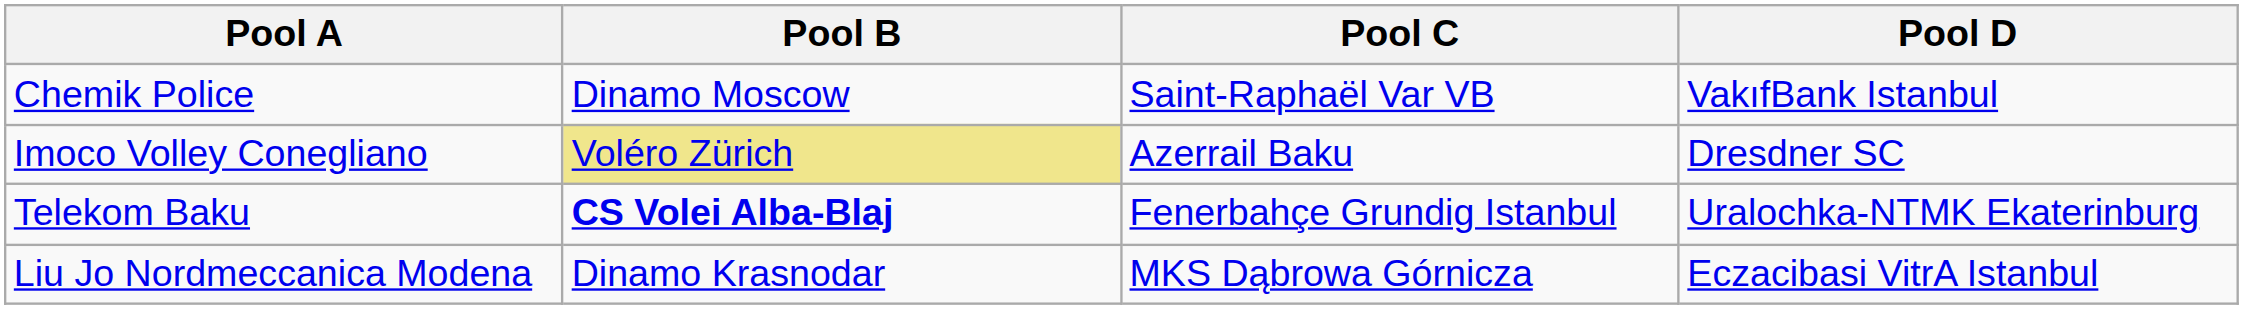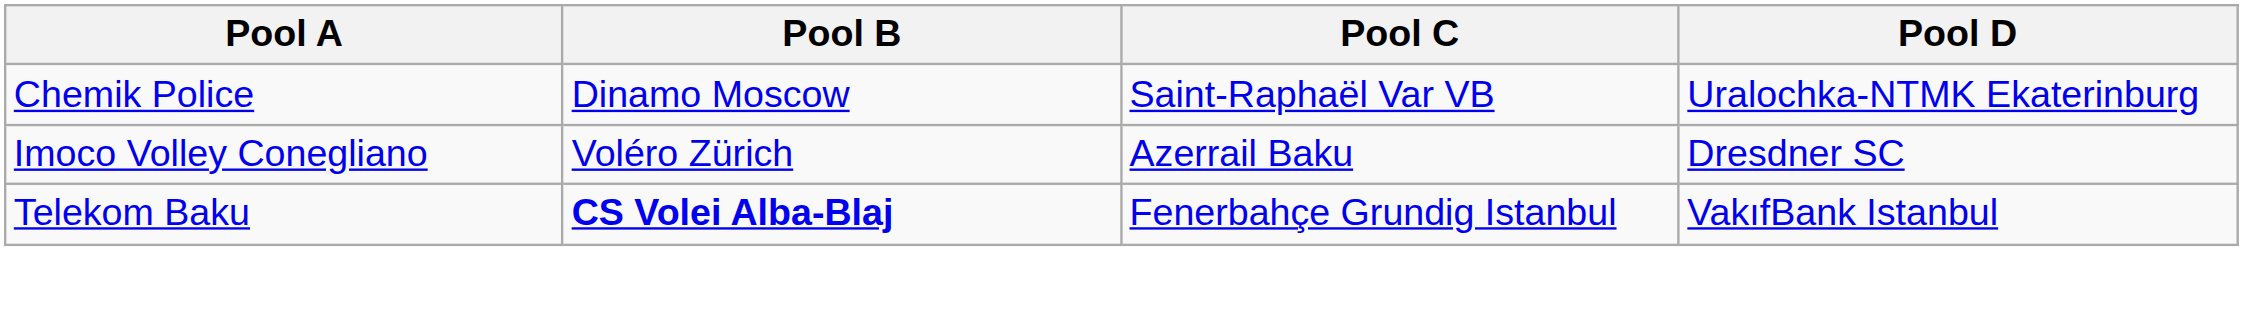Chemik Police | Pool D: VakıfBank Istanbul -> Uralochka-NTMK Ekaterinburg
Imoco Volley Conegliano | Pool B: khaki background -> no background
Telekom Baku | Pool D: Uralochka-NTMK Ekaterinburg -> VakıfBank Istanbul
- row: Liu Jo Nordmeccanica Modena | Dinamo Krasnodar | MKS Dąbrowa Górnicza | Eczacibasi VitrA Istanbul
